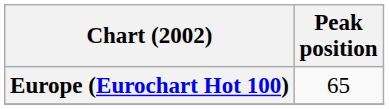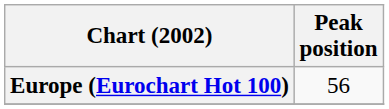Europe (Eurochart Hot 100) | Peak position: 65 -> 56
